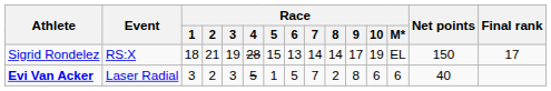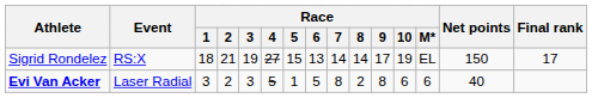Sigrid Rondelez | Race / 4: 28 -> 27
Evi Van Acker | Race / 7: 7 -> 8
